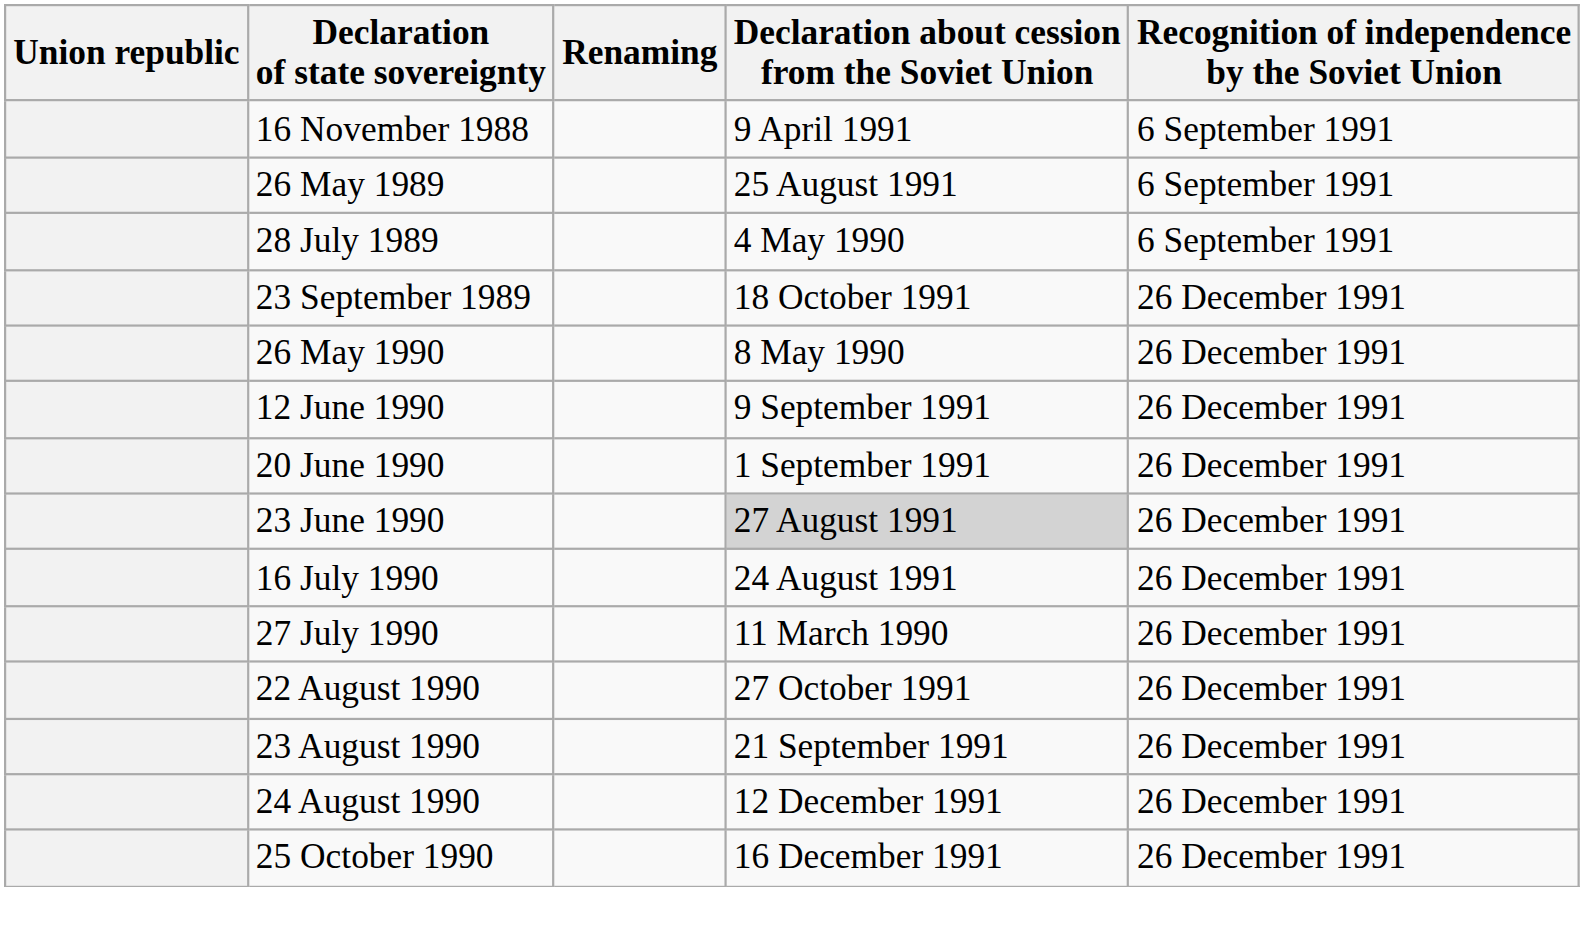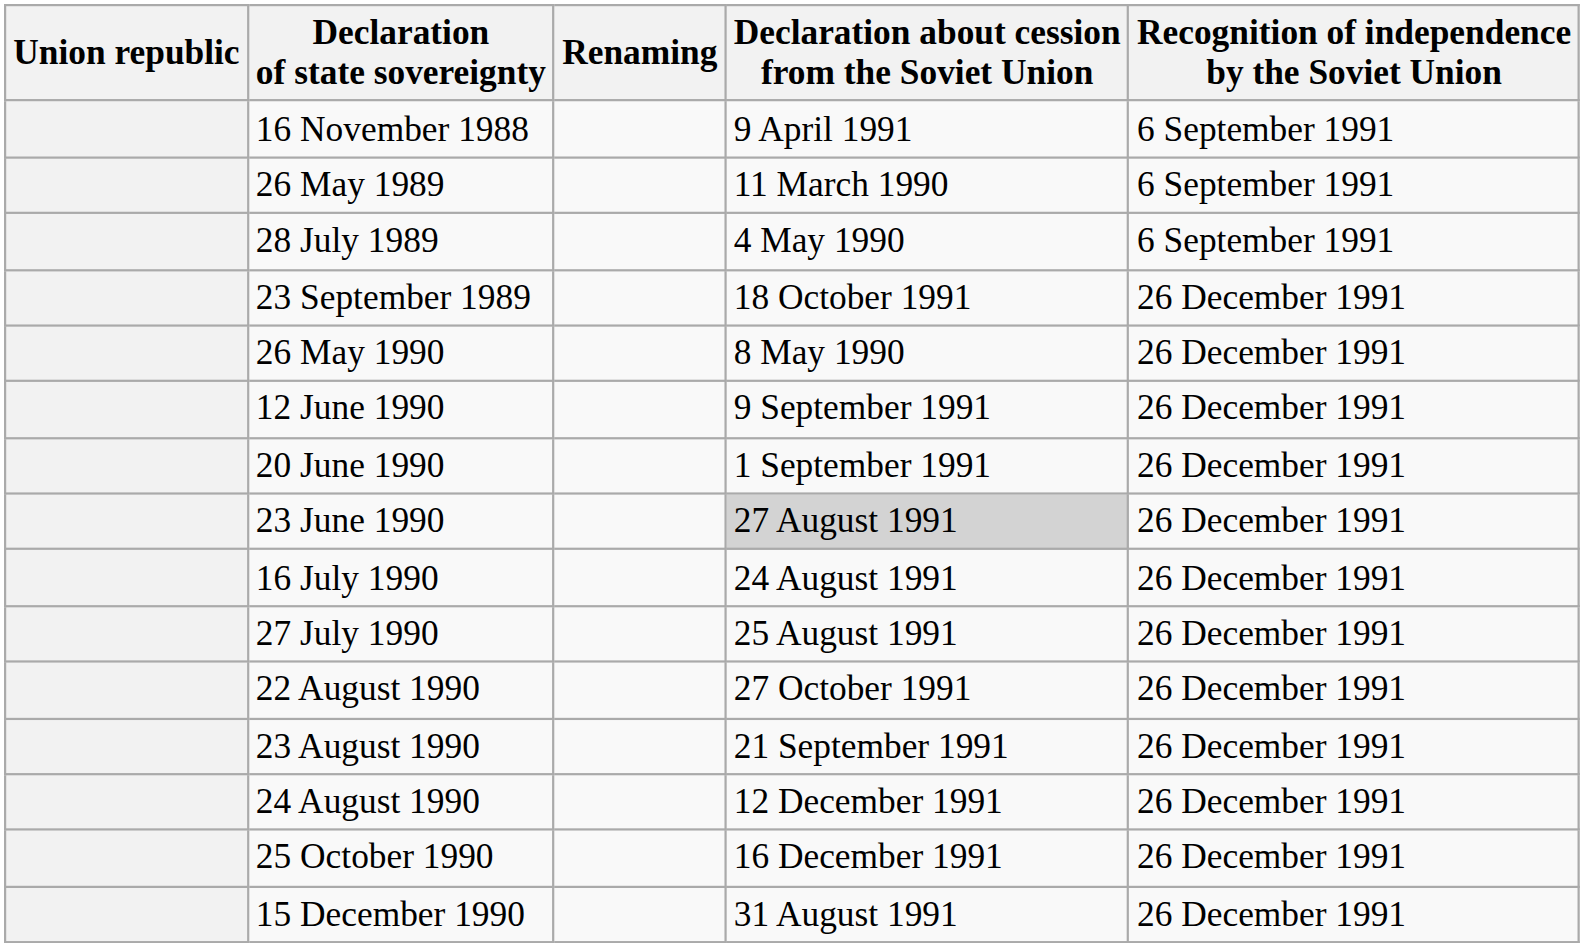26 May 1989 | Declaration about cession from the Soviet Union: 25 August 1991 -> 11 March 1990
27 July 1990 | Declaration about cession from the Soviet Union: 11 March 1990 -> 25 August 1991
+ row: 15 December 1990 | 31 August 1991 | 26 December 1991
